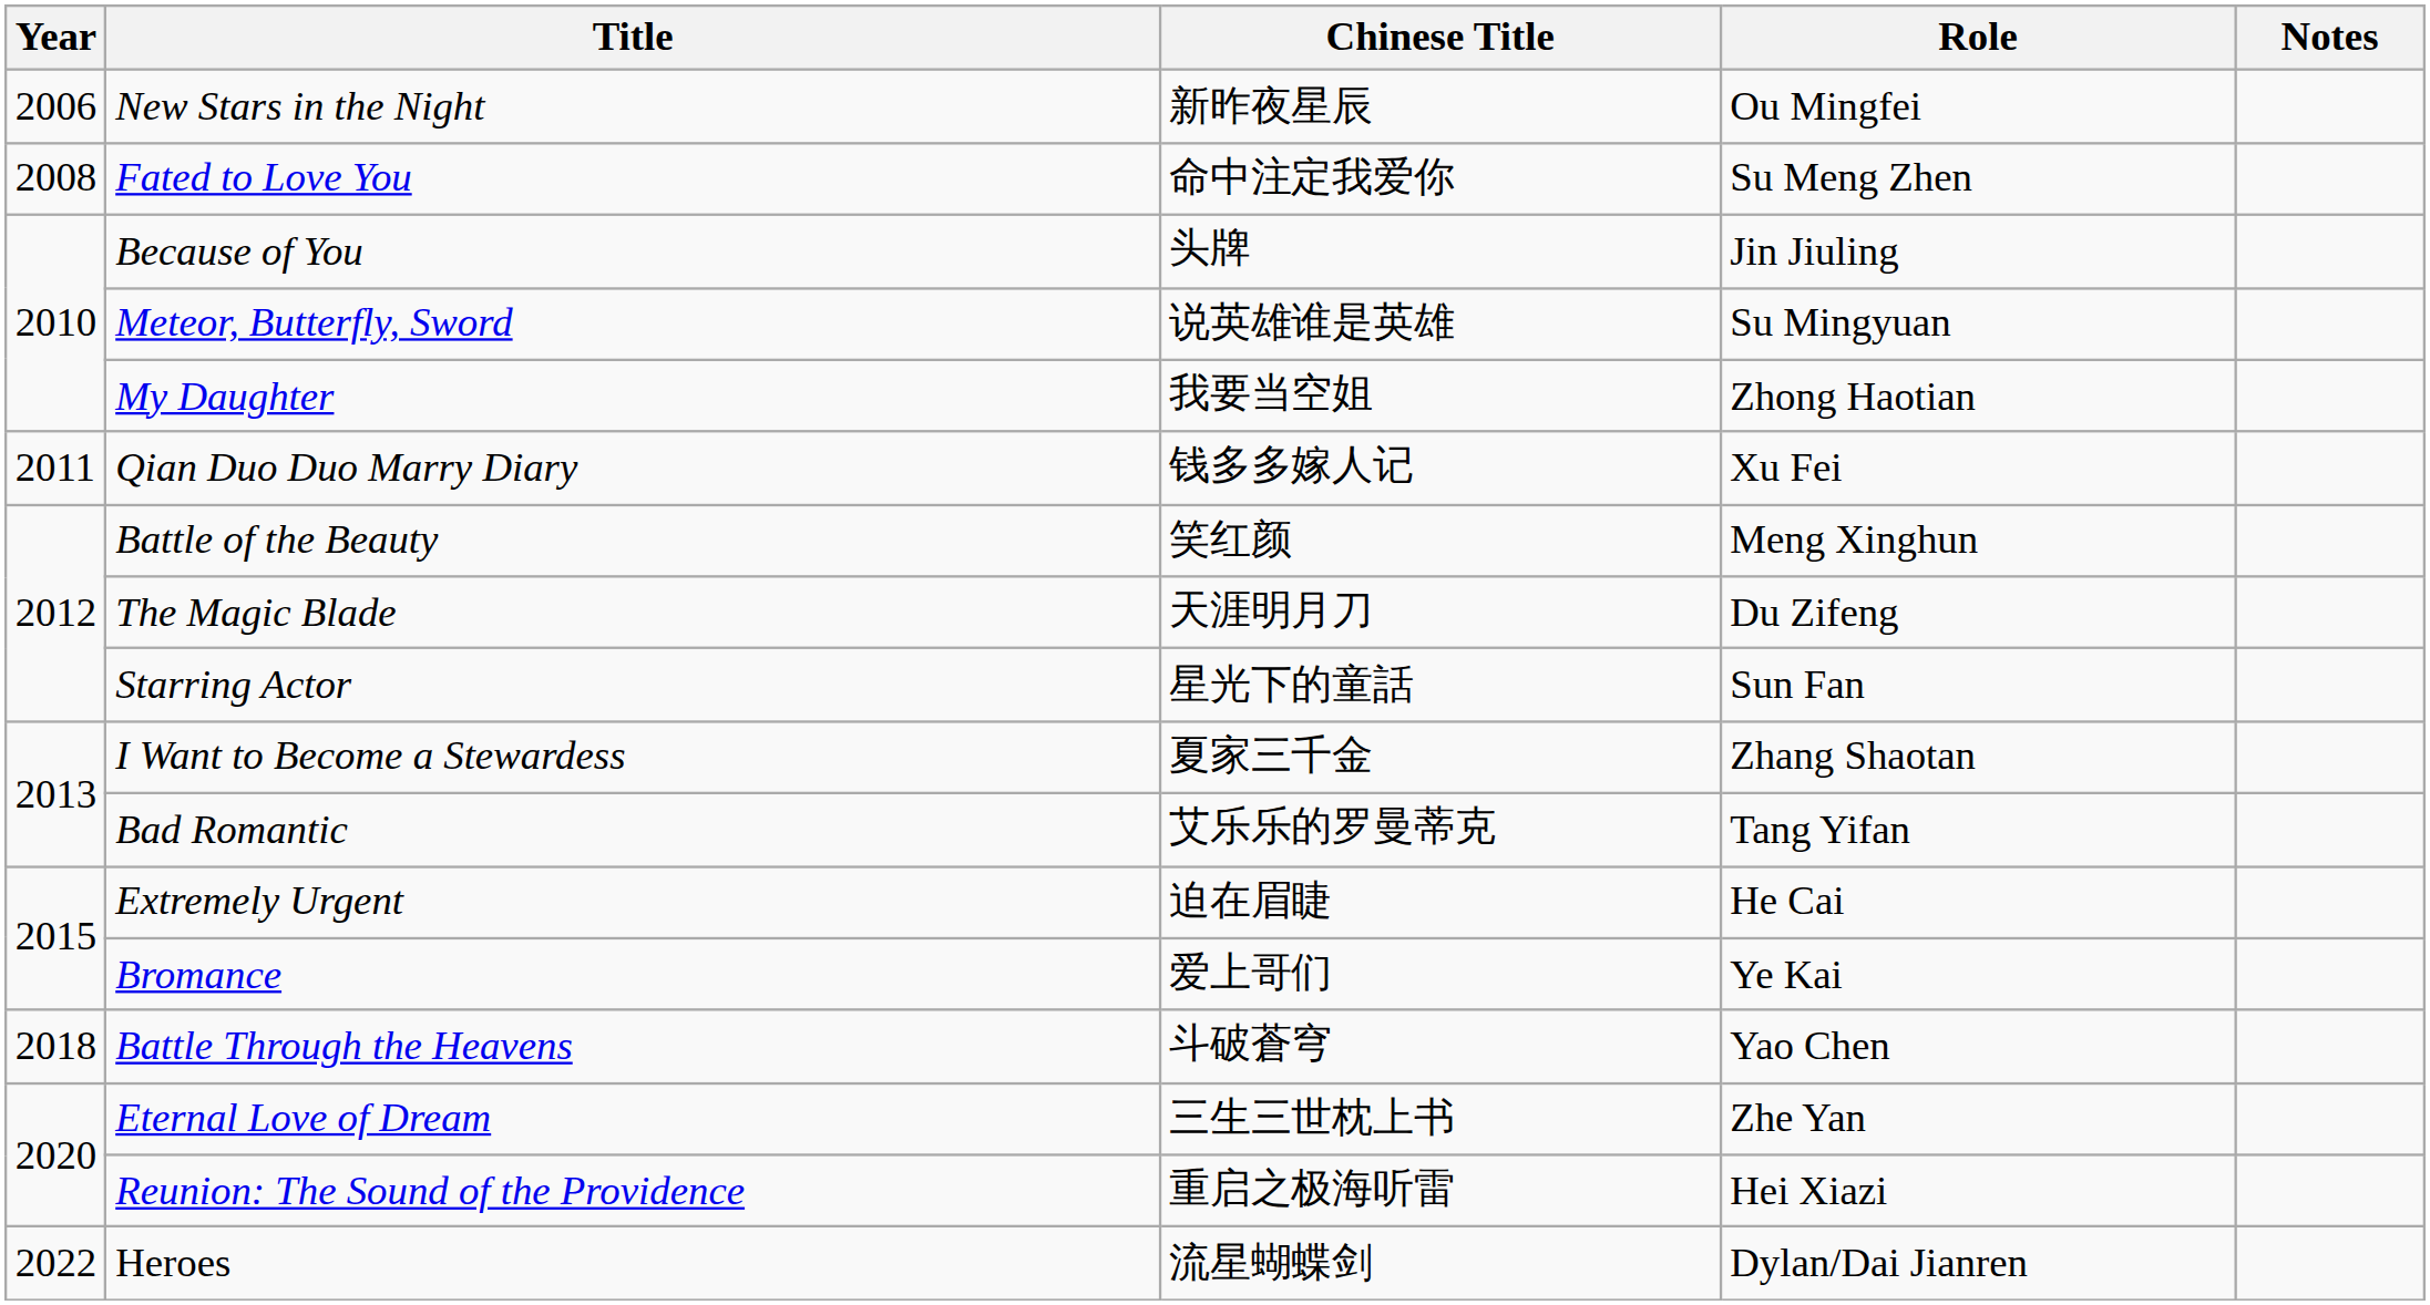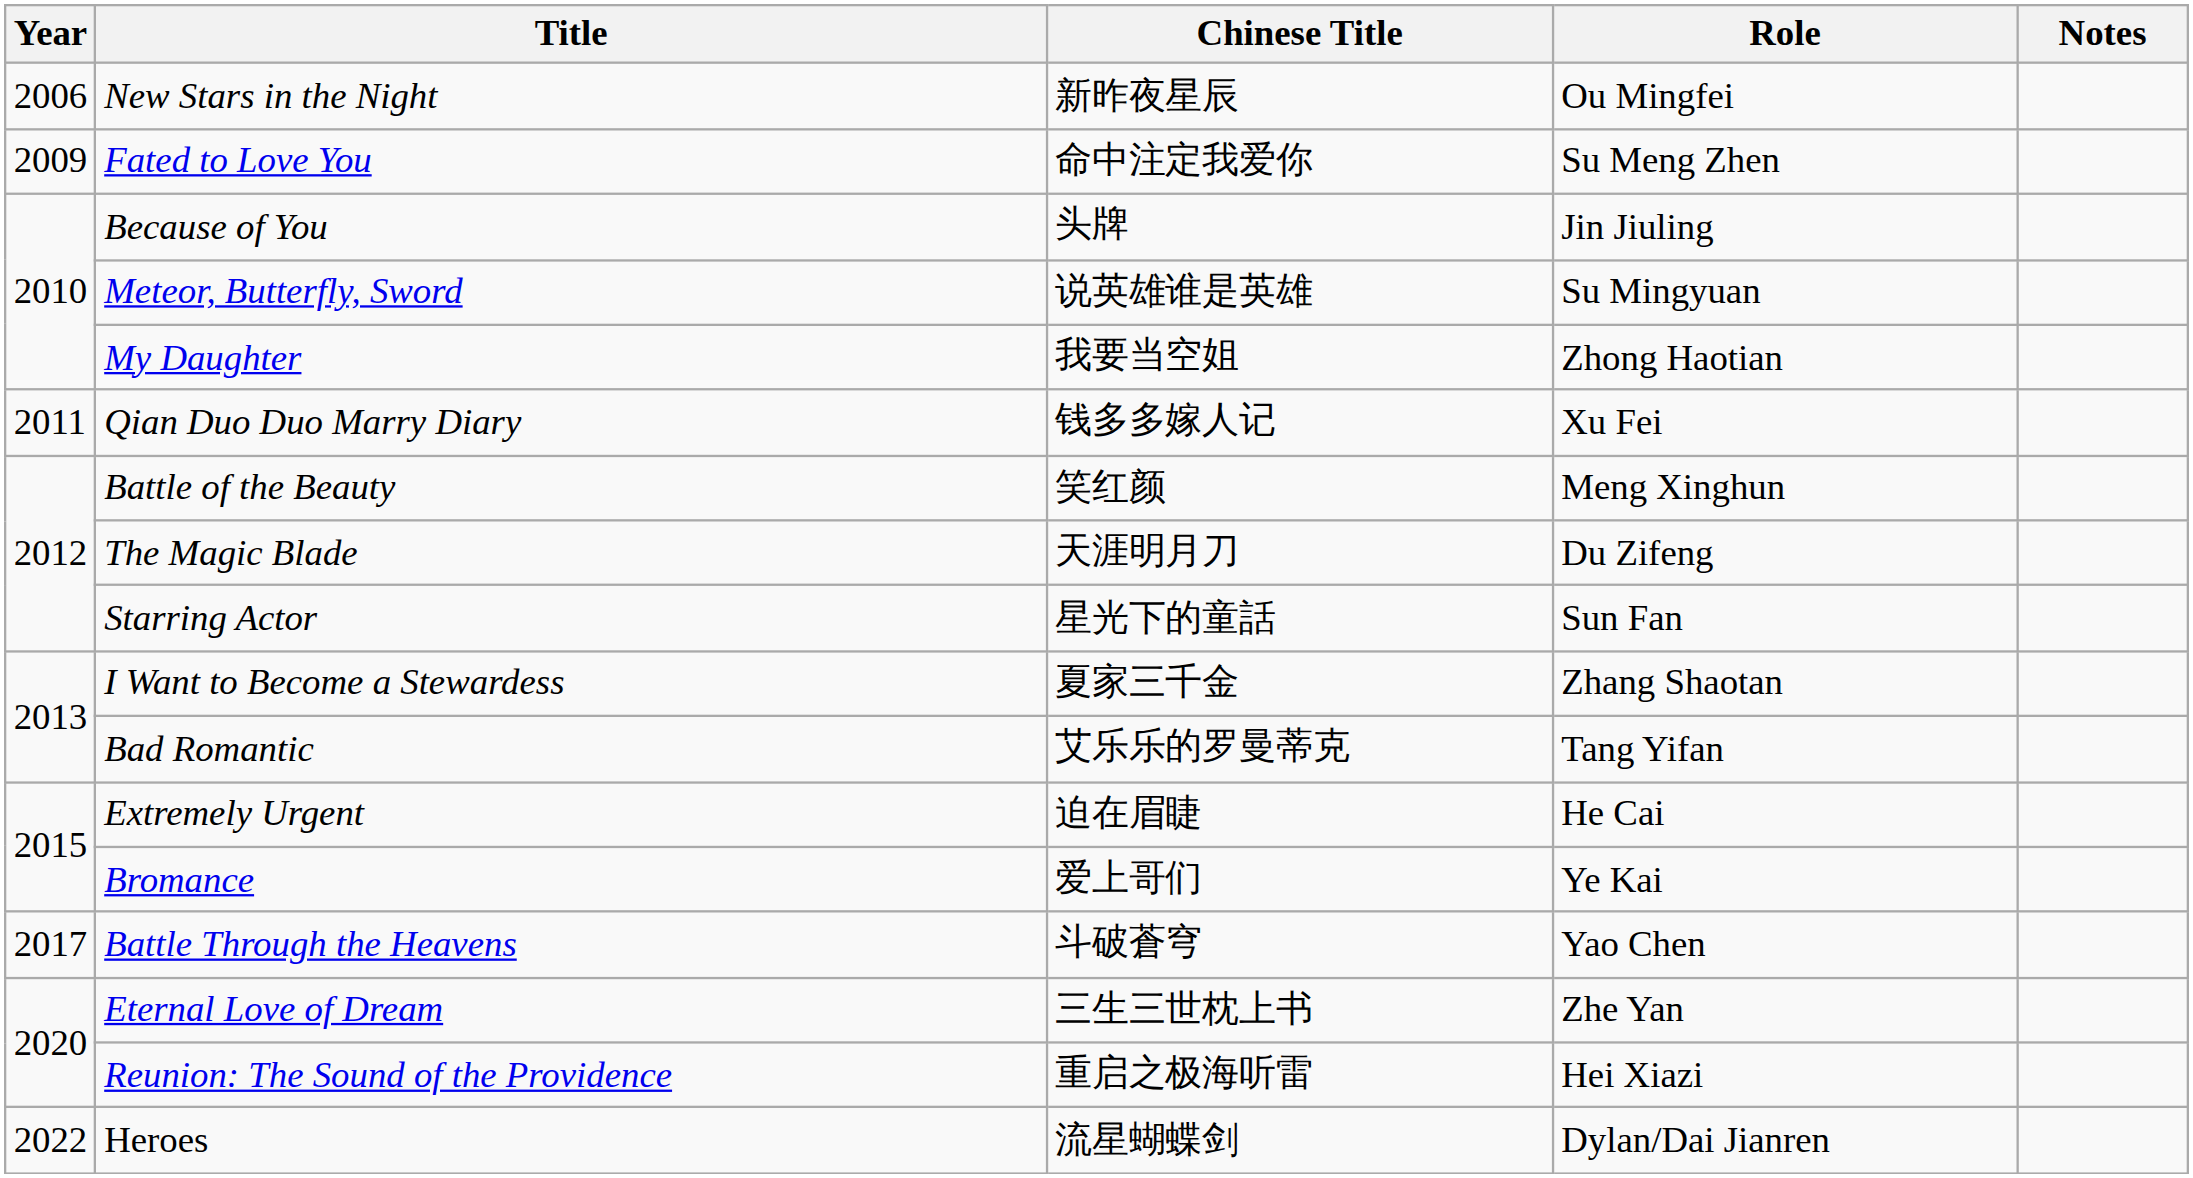Fated to Love You | Year: 2008 -> 2009
Battle Through the Heavens | Year: 2018 -> 2017
